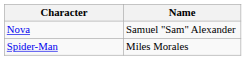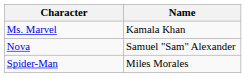+ row: Ms. Marvel | Kamala Khan
